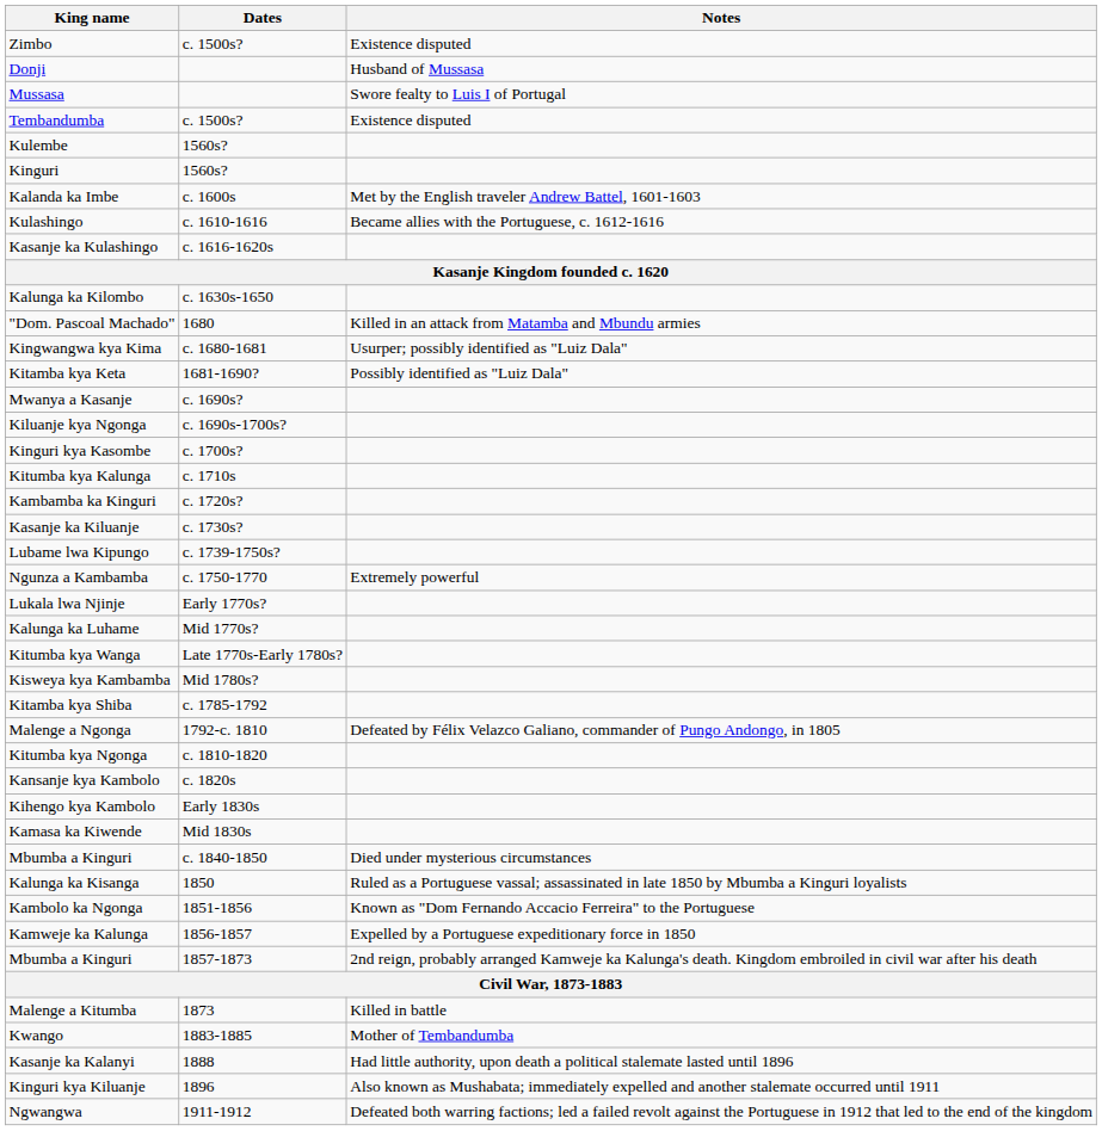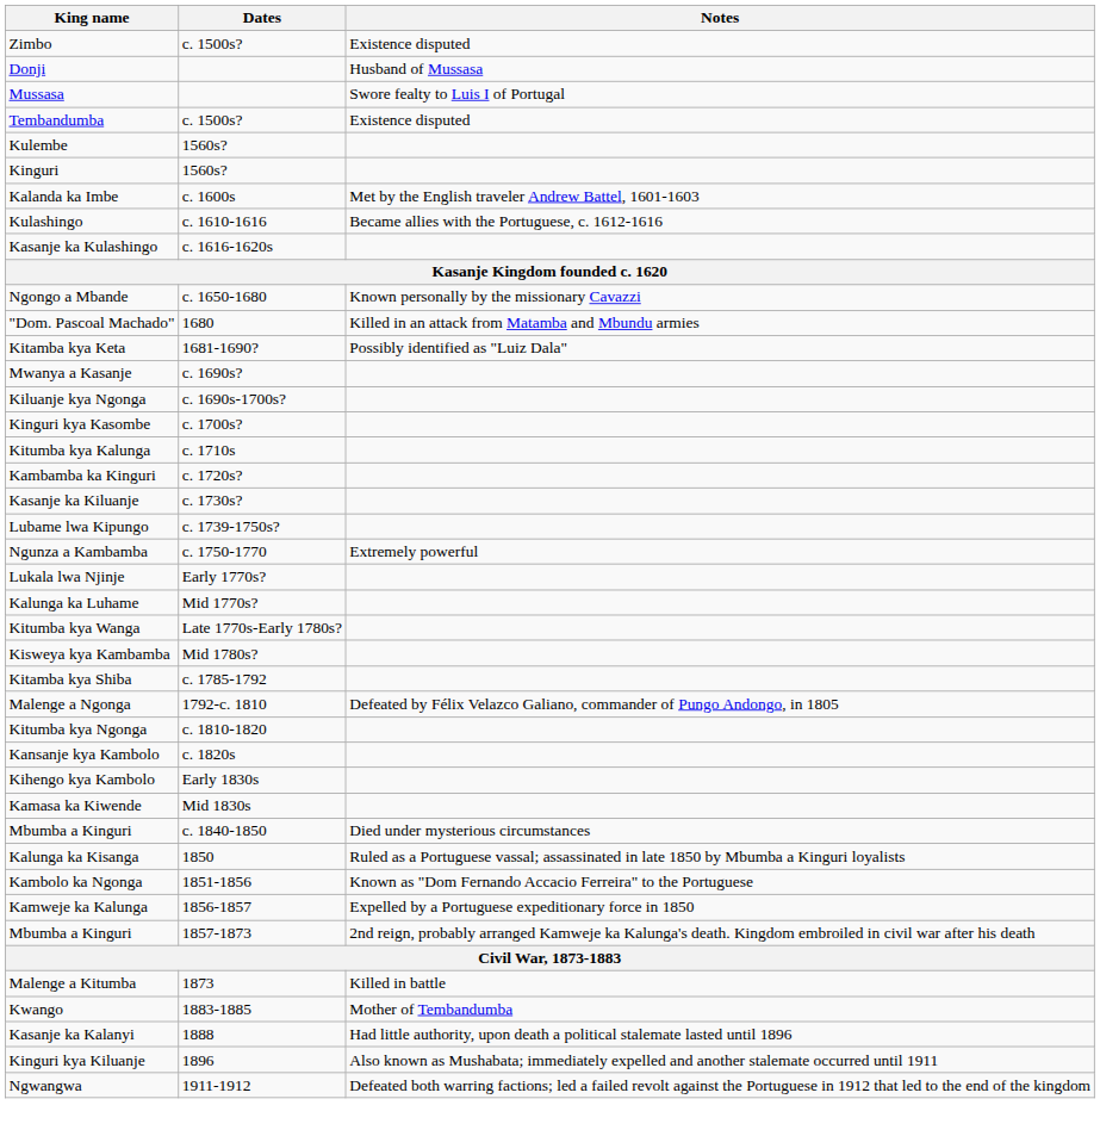- row: Kalunga ka Kilombo | c. 1630s-1650
+ row: Ngongo a Mbande | c. 1650-1680 | Known personally by the missionary Cavazzi
- row: Kingwangwa kya Kima | c. 1680-1681 | Usurper; possibly identified as "Luiz Dala"
